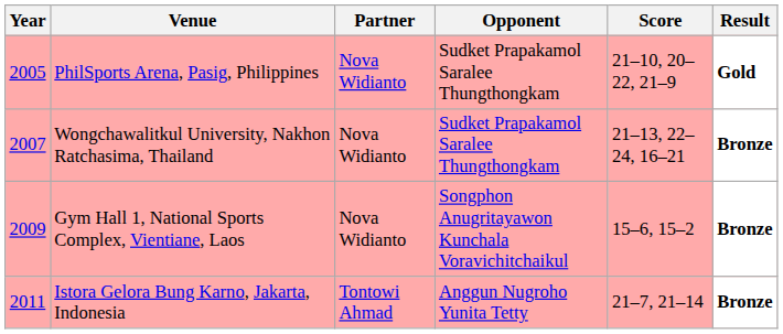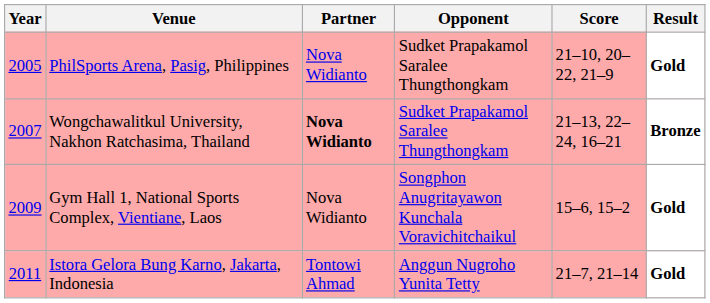Wongchawalitkul University, Nakhon Ratchasima, Thailand | Partner: normal -> bold
Gym Hall 1, National Sports Complex, Vientiane, Laos | Result: Bronze -> Gold
Istora Gelora Bung Karno, Jakarta, Indonesia | Result: Bronze -> Gold
